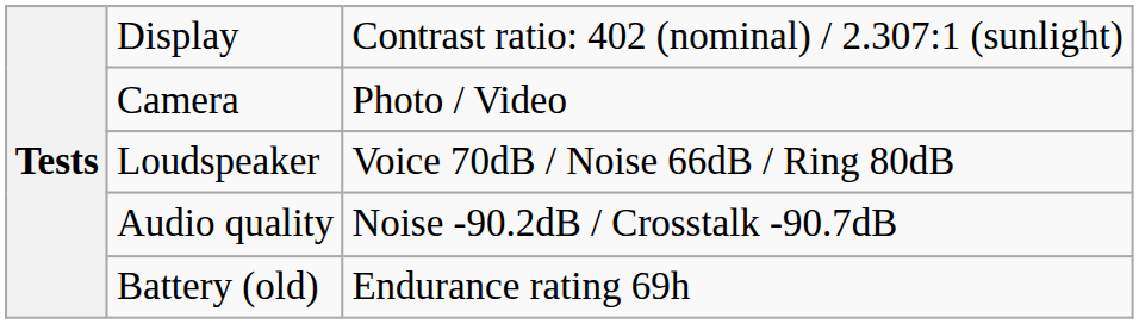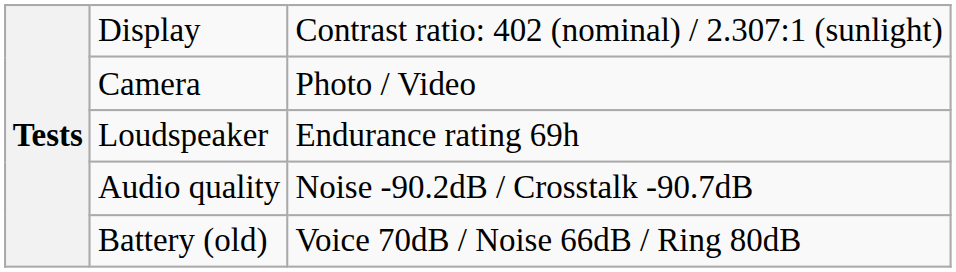Loudspeaker | column 3: Voice 70dB / Noise 66dB / Ring 80dB -> Endurance rating 69h
Battery (old) | column 3: Endurance rating 69h -> Voice 70dB / Noise 66dB / Ring 80dB
